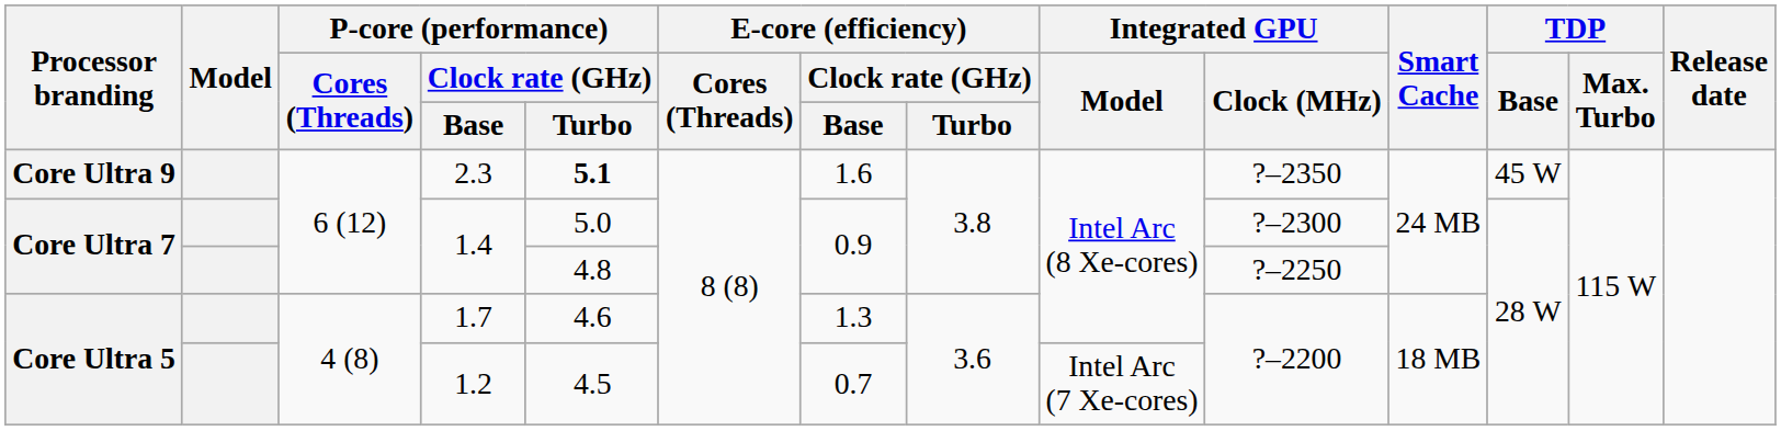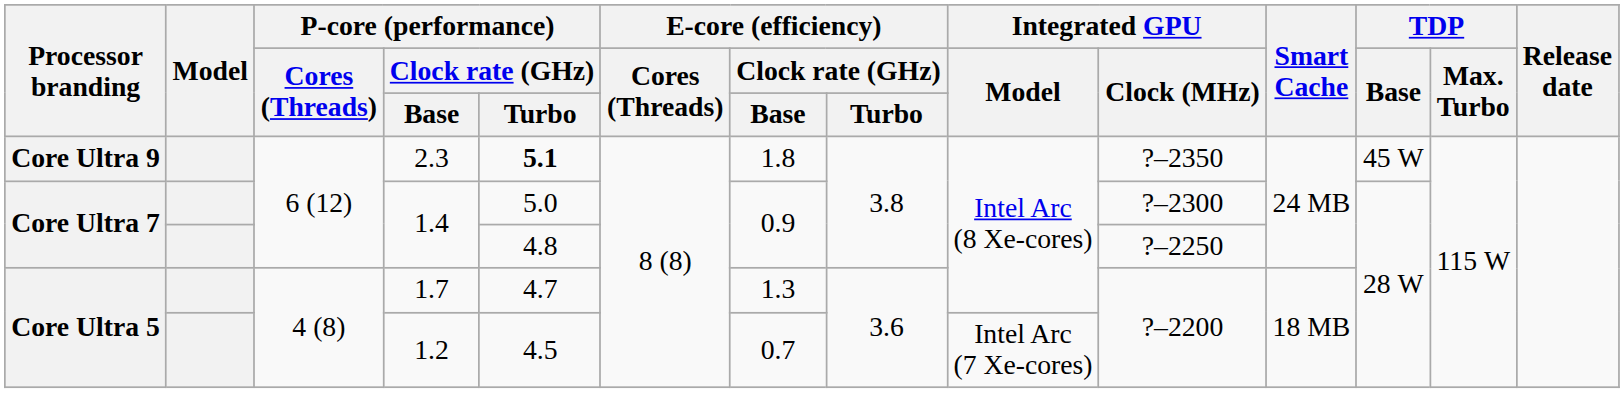2.3 | E-core (efficiency) / Clock rate (GHz) / Base: 1.6 -> 1.8
1.7 | P-core (performance) / Clock rate (GHz) / Turbo: 4.6 -> 4.7
